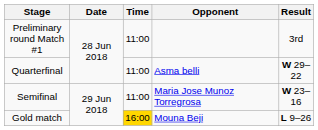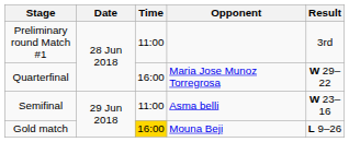Quarterfinal | Time: 11:00 -> 16:00
Quarterfinal | Opponent: Asma belli -> Maria Jose Munoz Torregrosa
Semifinal | Opponent: Maria Jose Munoz Torregrosa -> Asma belli
